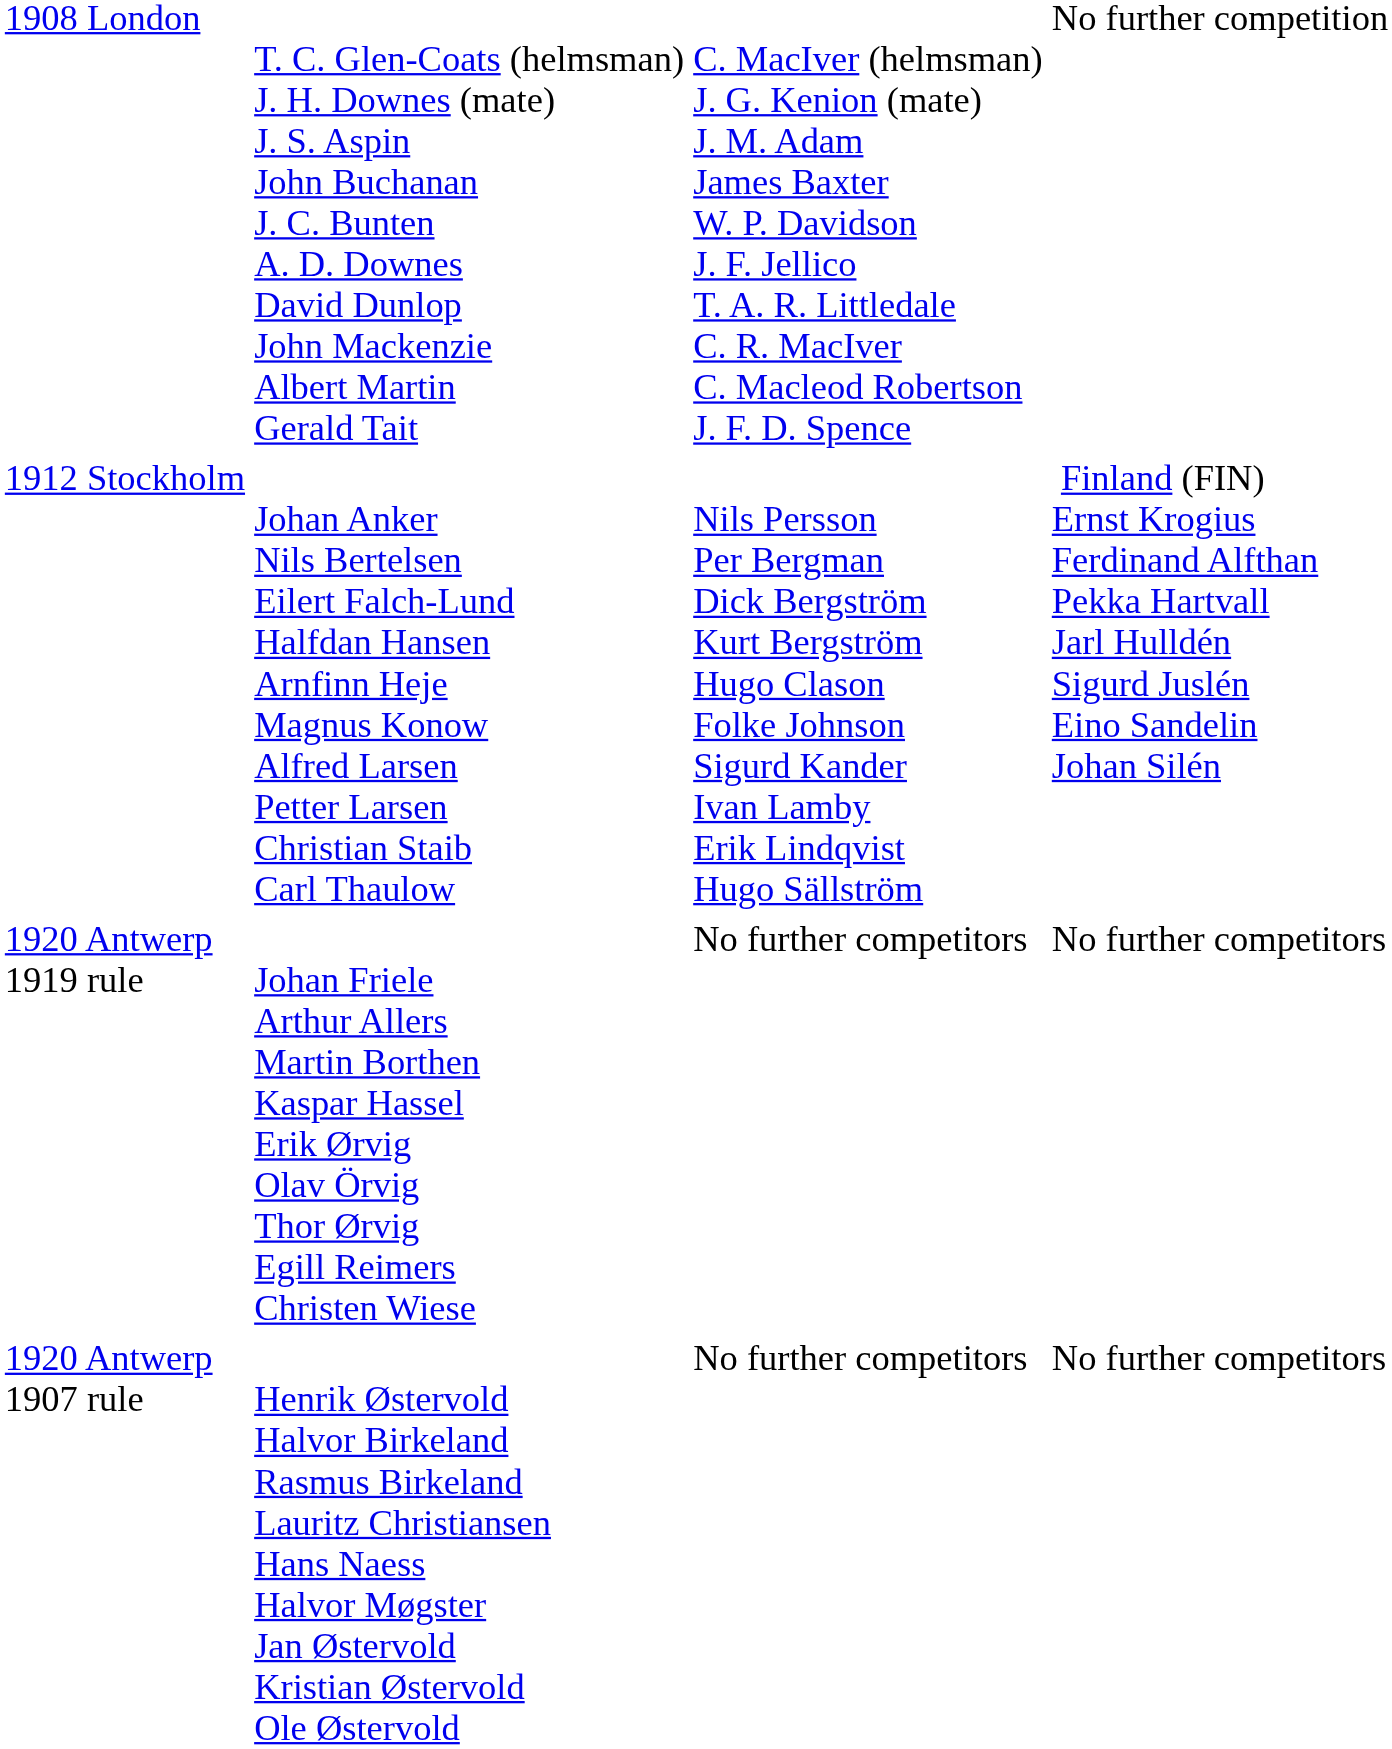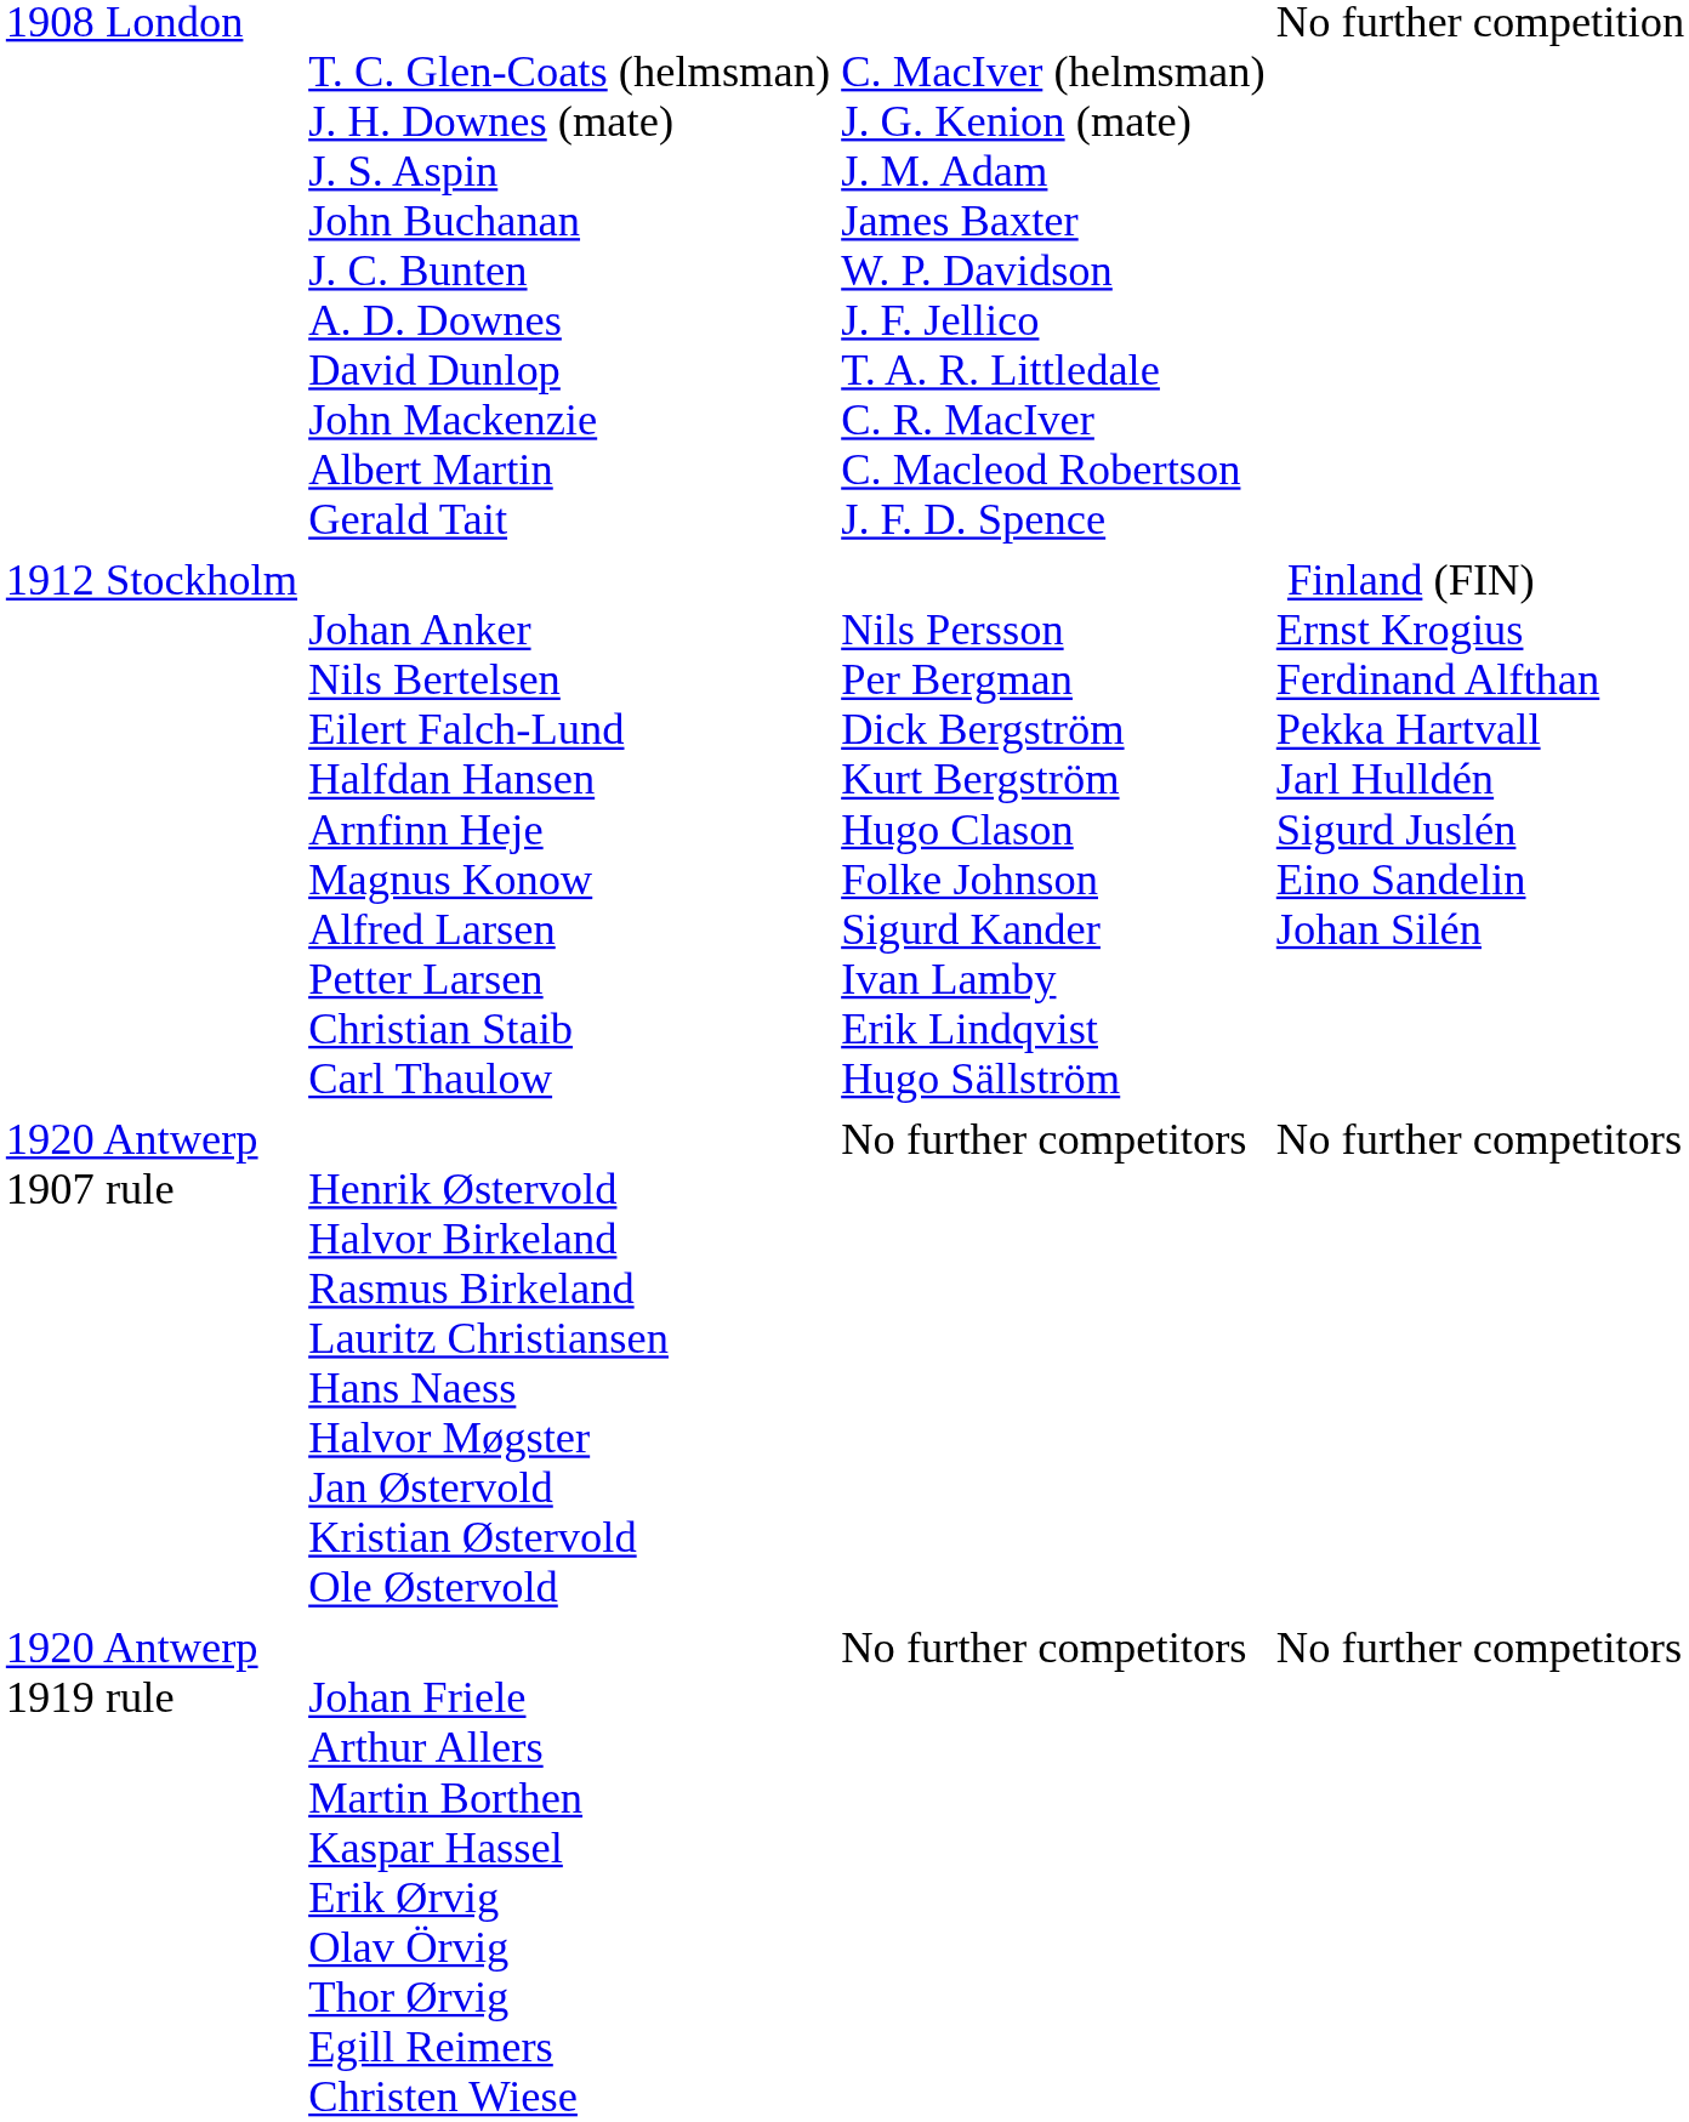rows swapped: 1920 Antwerp 1907 rule <-> 1920 Antwerp 1919 rule
